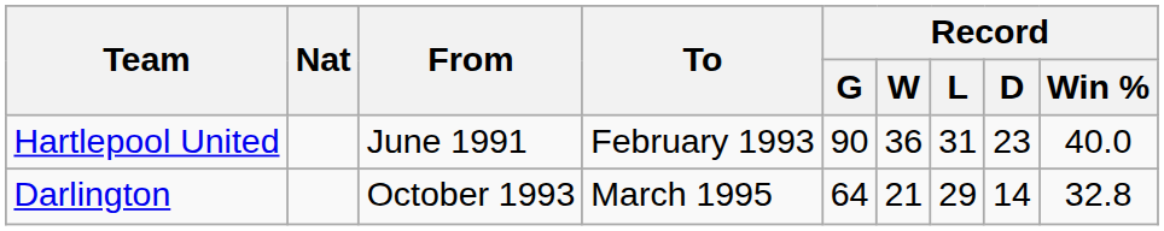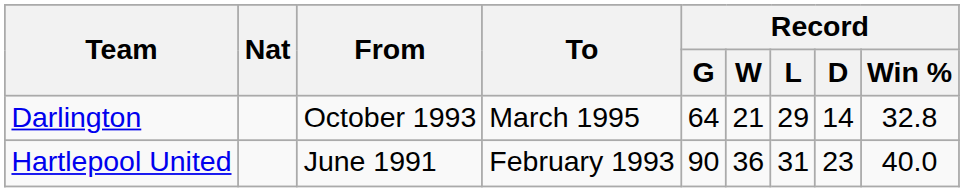rows swapped: Hartlepool United <-> Darlington
